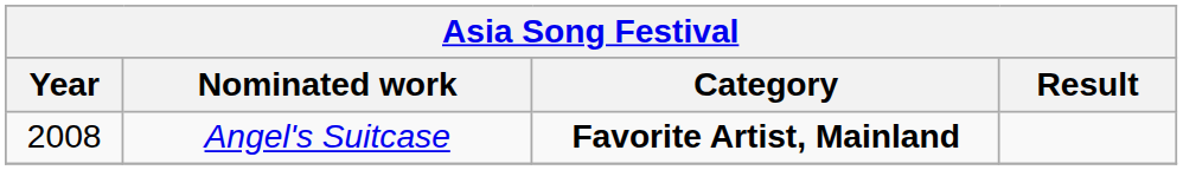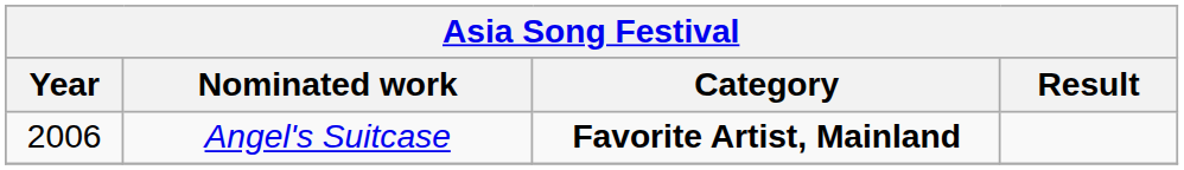Angel's Suitcase | Year: 2008 -> 2006
